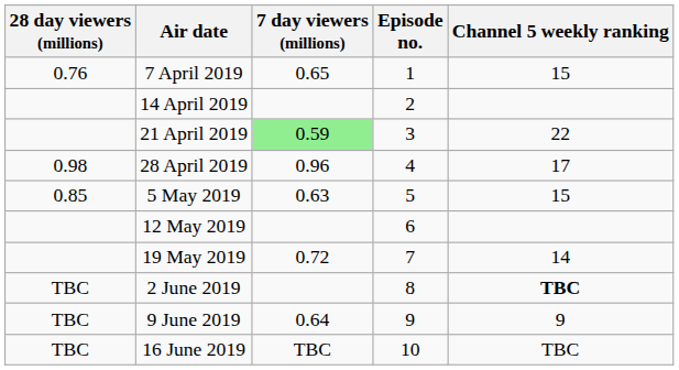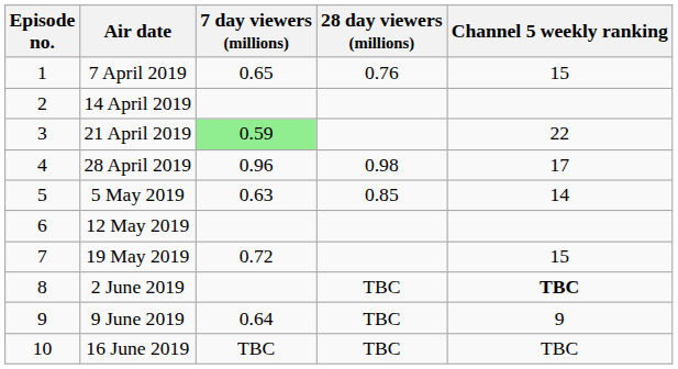columns swapped: Episode no. <-> 28 day viewers (millions)
5 May 2019 | Channel 5 weekly ranking: 15 -> 14
19 May 2019 | Channel 5 weekly ranking: 14 -> 15
